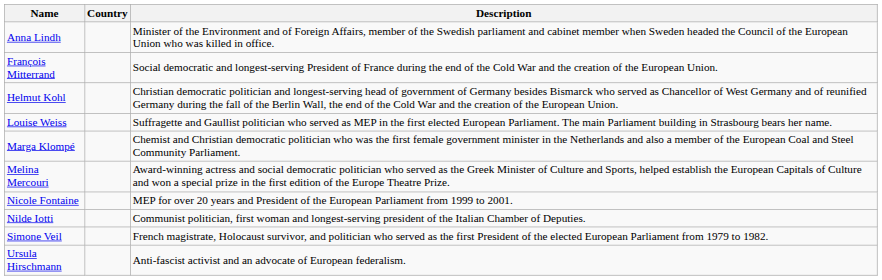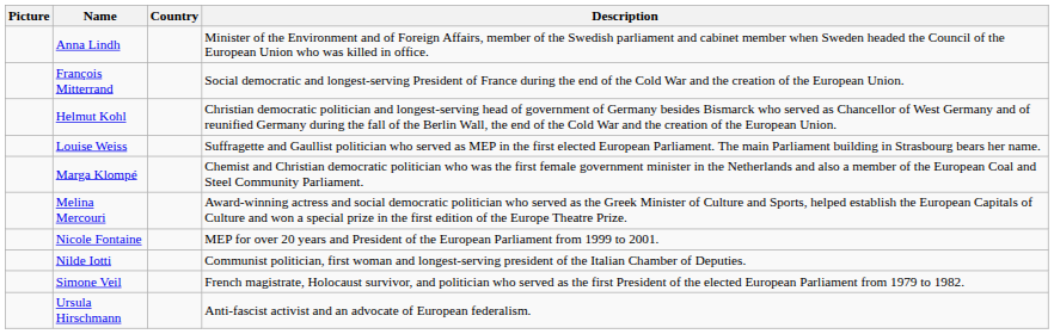+ column: Picture
